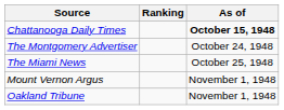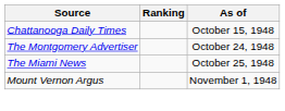Chattanooga Daily Times | As of: bold -> normal
- row: Oakland Tribune | November 1, 1948
